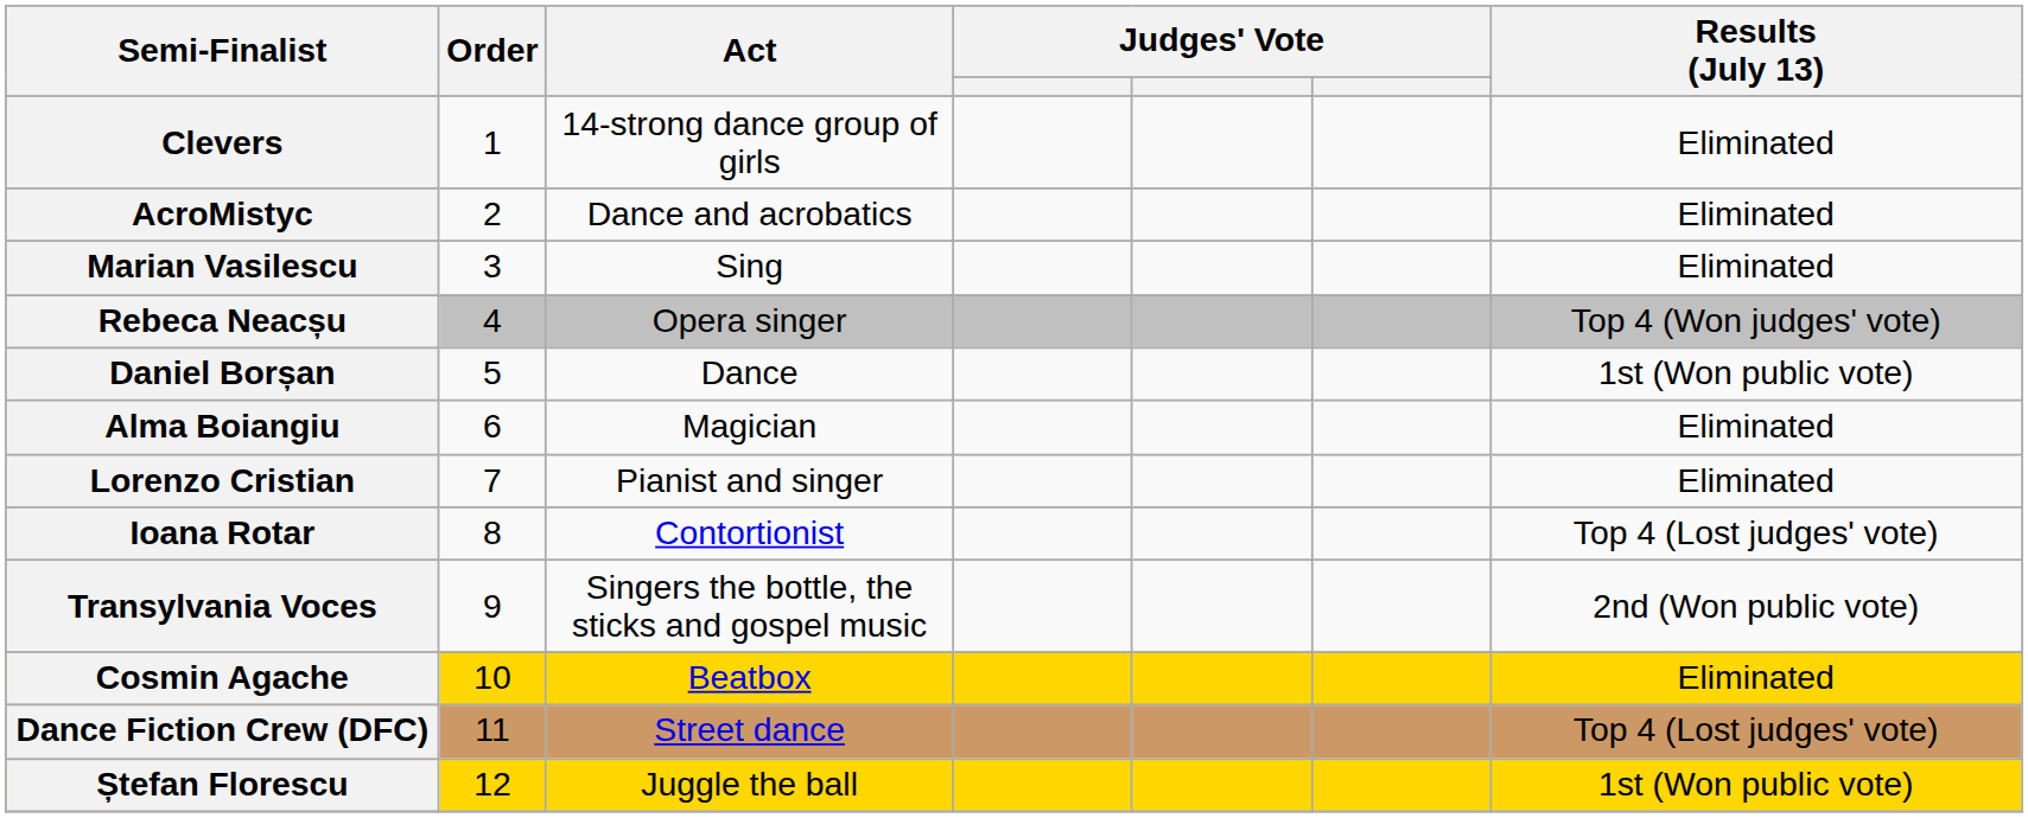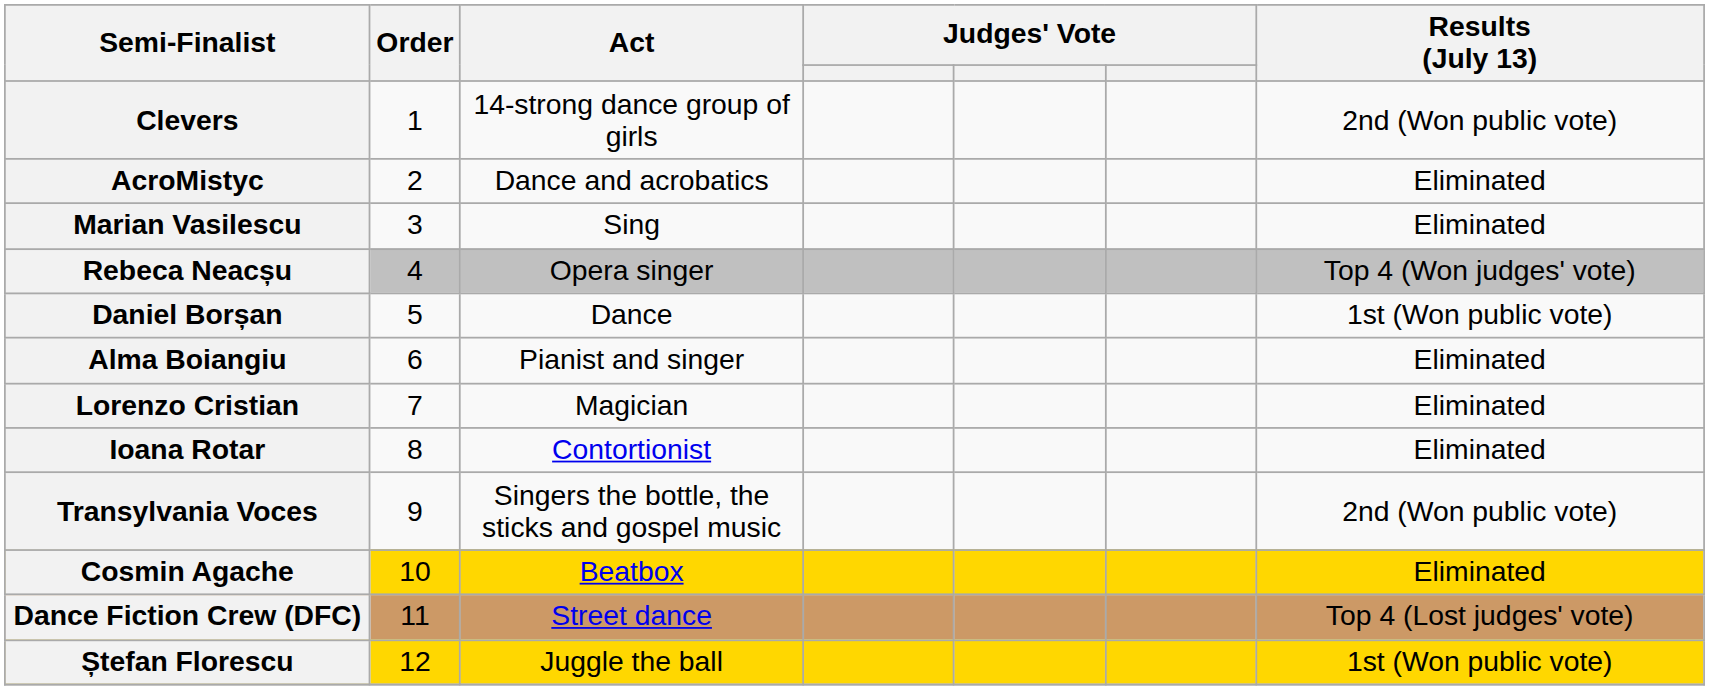Clevers | Results (July 13): Eliminated -> 2nd (Won public vote)
Alma Boiangiu | Act: Magician -> Pianist and singer
Lorenzo Cristian | Act: Pianist and singer -> Magician
Ioana Rotar | Results (July 13): Top 4 (Lost judges' vote) -> Eliminated
